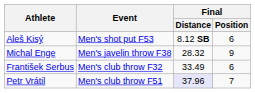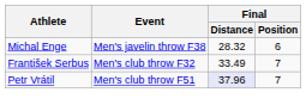- row: Aleš Kisý | Men's shot put F53 | 8.12 SB | 6
Michal Enge | Final / Position: 9 -> 6
František Serbus | Final / Position: 6 -> 7
